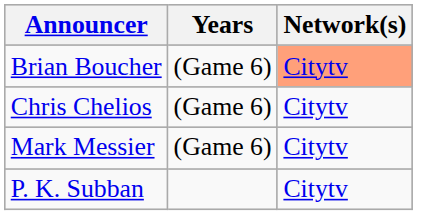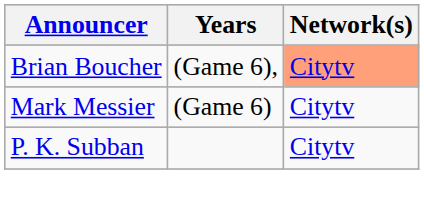Brian Boucher | Years: (Game 6) -> (Game 6),
- row: Chris Chelios | (Game 6) | Citytv
